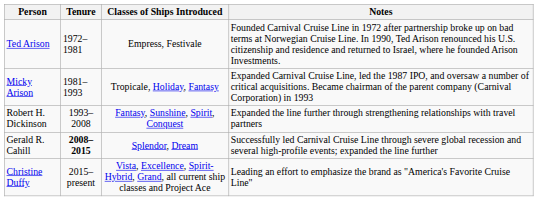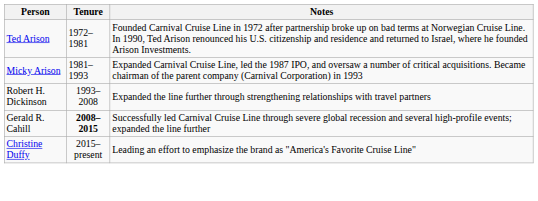- column: Classes of Ships Introduced | Empress, Festivale | Tropicale, Holiday, Fantasy | Fantasy, Sunshine, Spirit, Conquest | Splendor, Dream | Vista, Excellence, Spirit-Hybrid, Grand, all current ship classes and Project Ace
